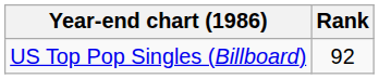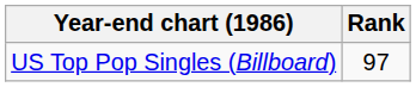US Top Pop Singles (Billboard) | Rank: 92 -> 97
